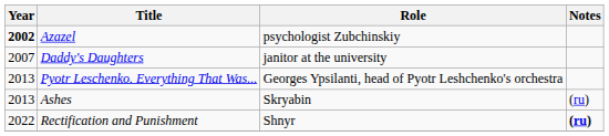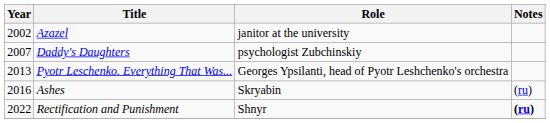Azazel | Year: bold -> normal
Azazel | Role: psychologist Zubchinskiy -> janitor at the university
Daddy's Daughters | Role: janitor at the university -> psychologist Zubchinskiy
Ashes | Year: 2013 -> 2016
